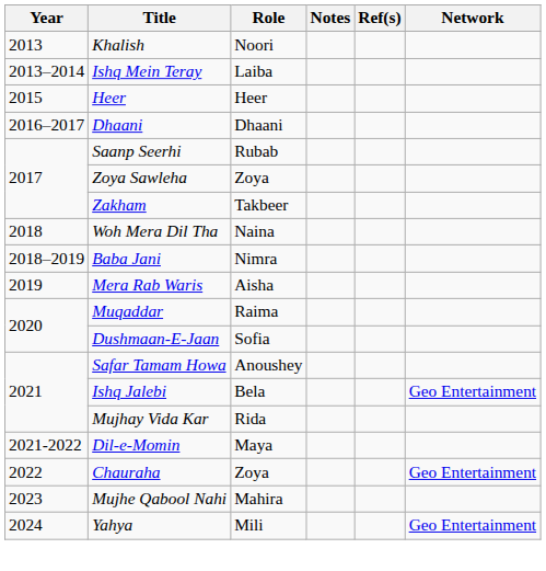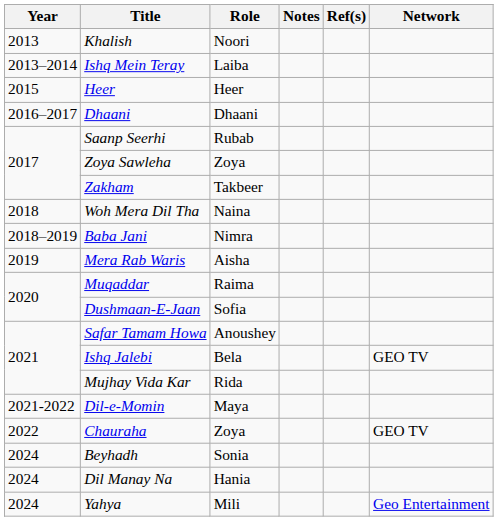Ishq Jalebi | Network: Geo Entertainment -> GEO TV
Chauraha | Network: Geo Entertainment -> GEO TV
- row: 2023 | Mujhe Qabool Nahi | Mahira
+ row: 2024 | Beyhadh | Sonia
+ row: 2024 | Dil Manay Na | Hania
